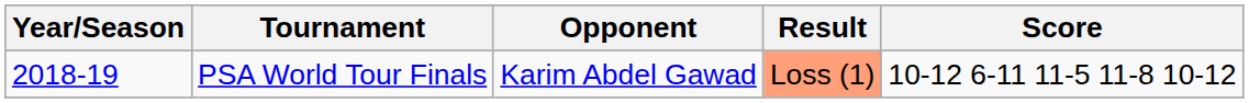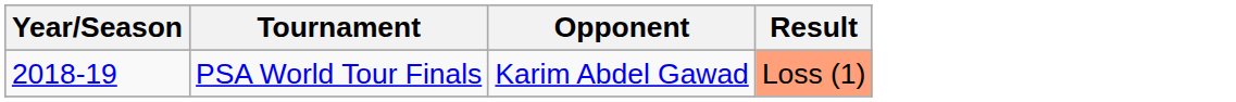- column: Score | 10-12 6-11 11-5 11-8 10-12
